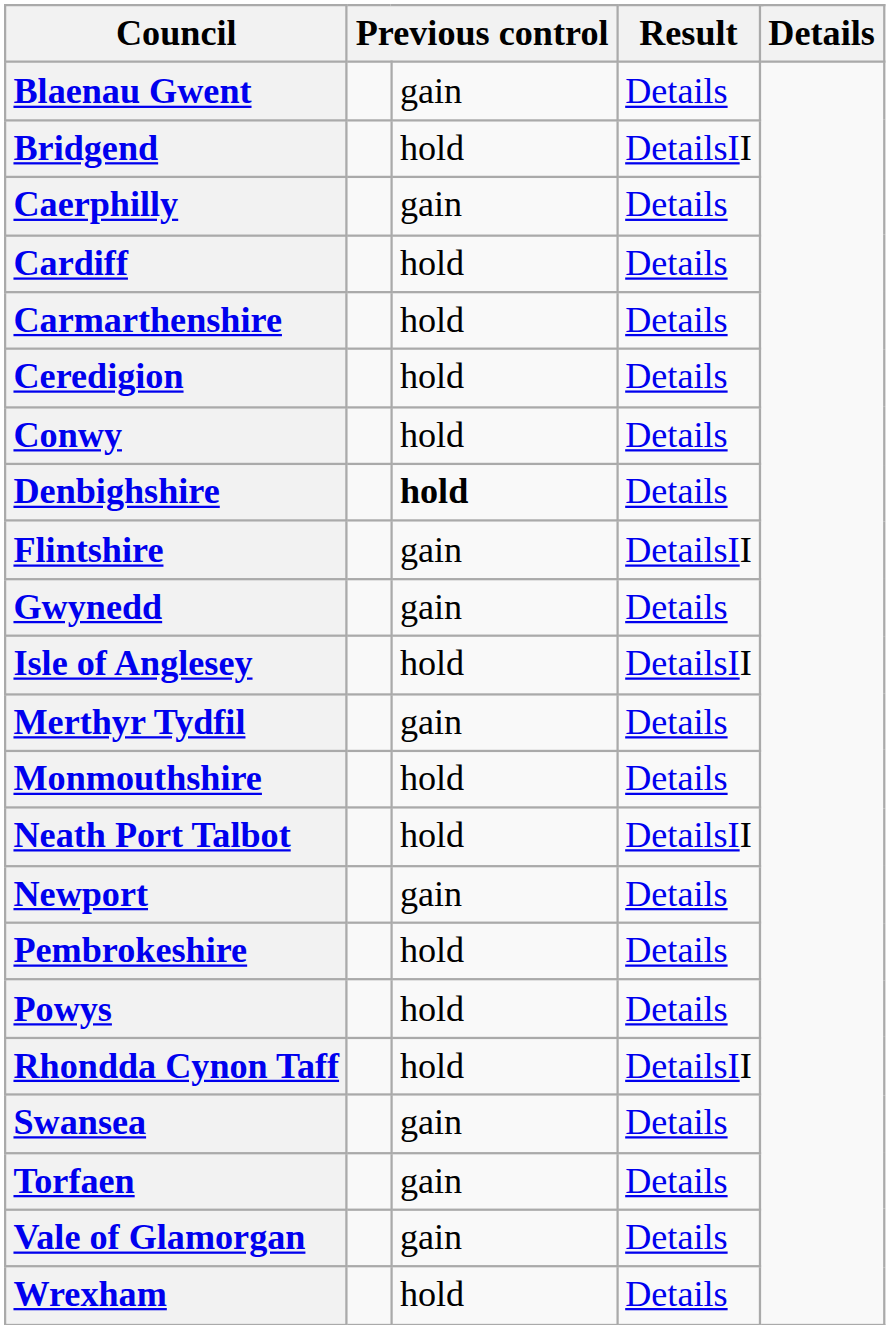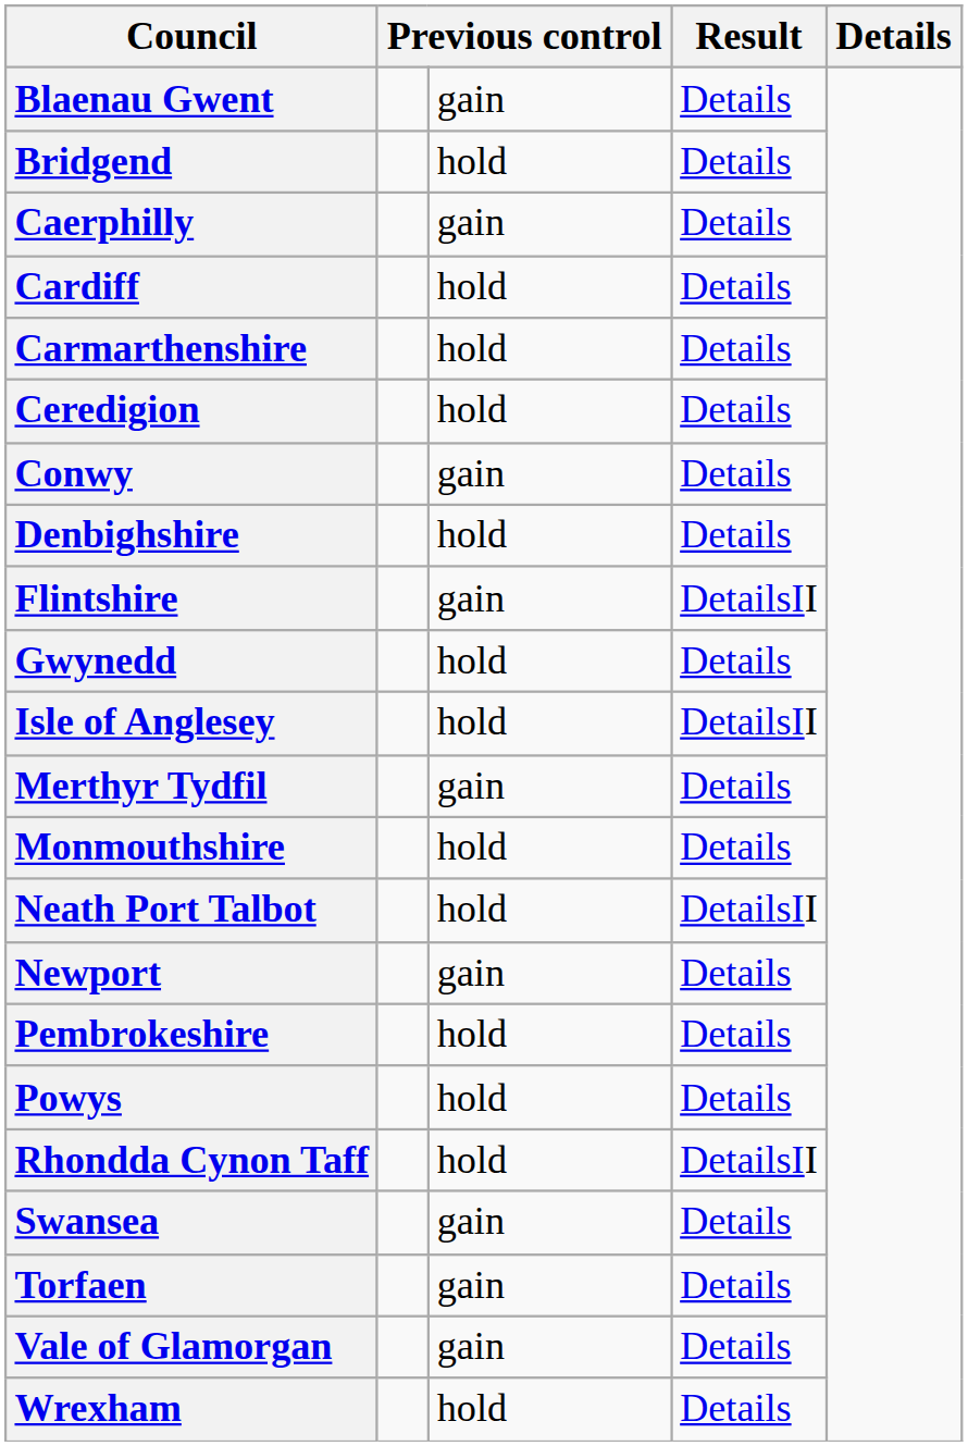Bridgend | column 4: DetailsII -> Details
Conwy | column 3: hold -> gain
Denbighshire | column 3: bold -> normal
Gwynedd | column 3: gain -> hold
